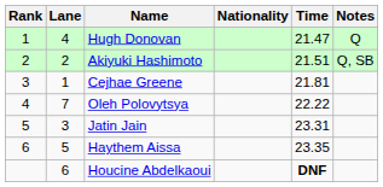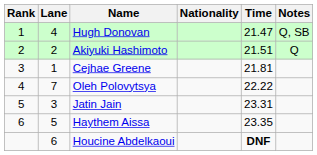Hugh Donovan | Notes: Q -> Q, SB
Akiyuki Hashimoto | Notes: Q, SB -> Q
